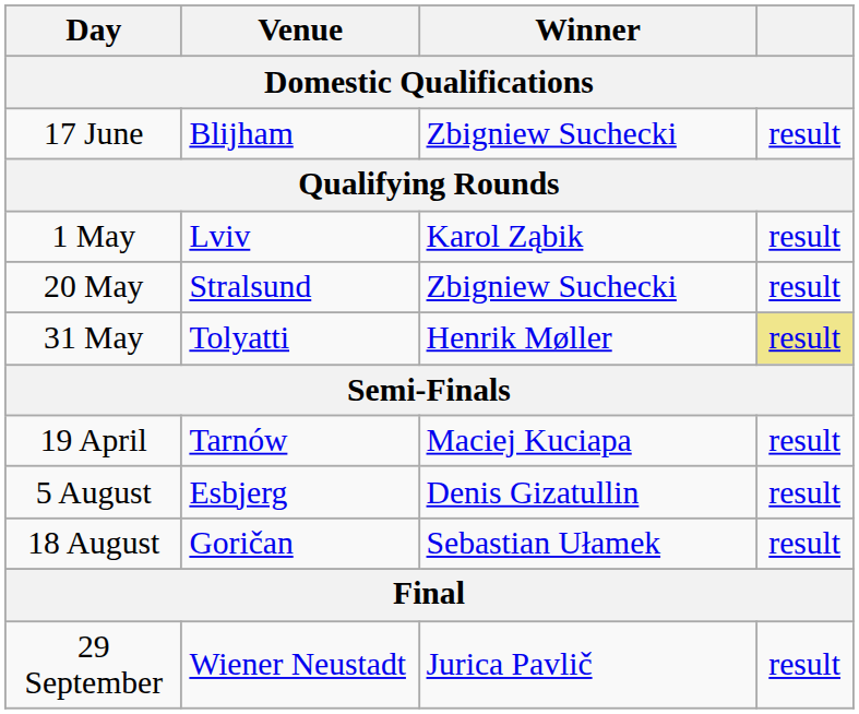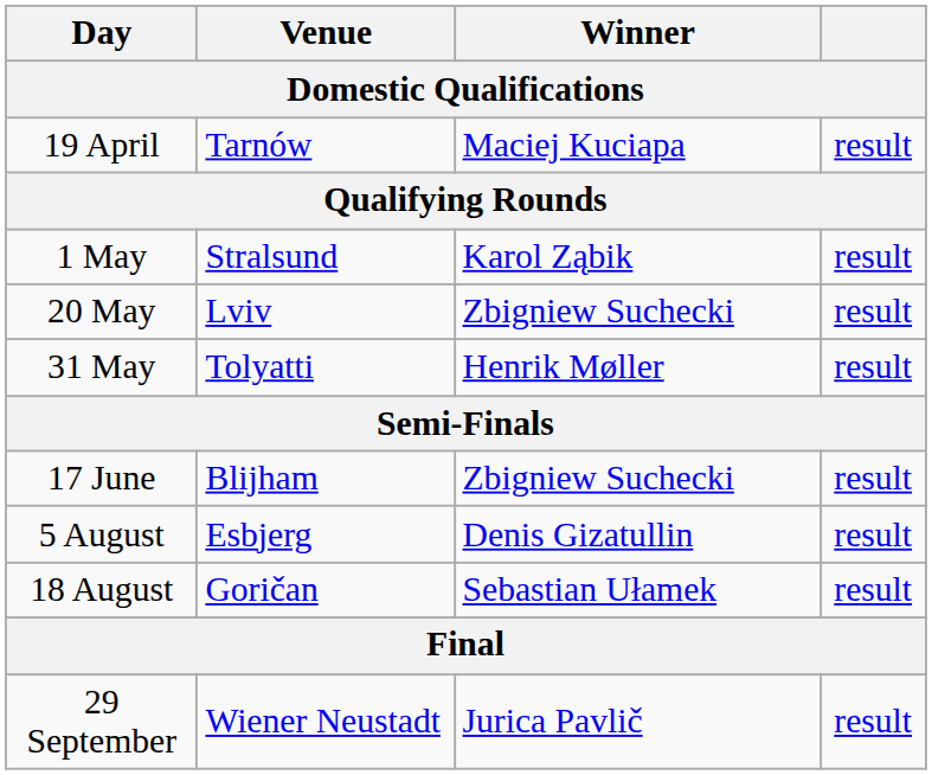rows swapped: 19 April <-> 17 June
1 May | Venue: Lviv -> Stralsund
20 May | Venue: Stralsund -> Lviv
31 May | column 4: khaki background -> no background
